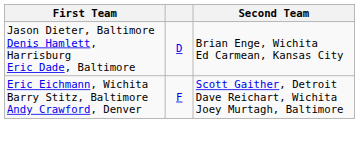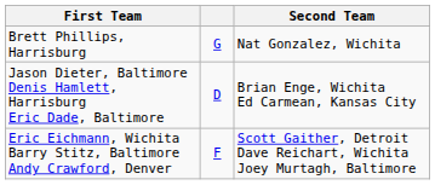+ row: Brett Phillips, Harrisburg | G | Nat Gonzalez, Wichita
